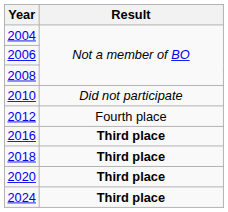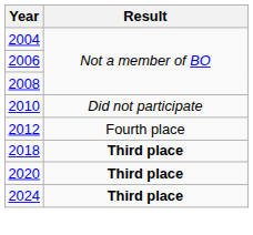- row: 2016 | Third place
